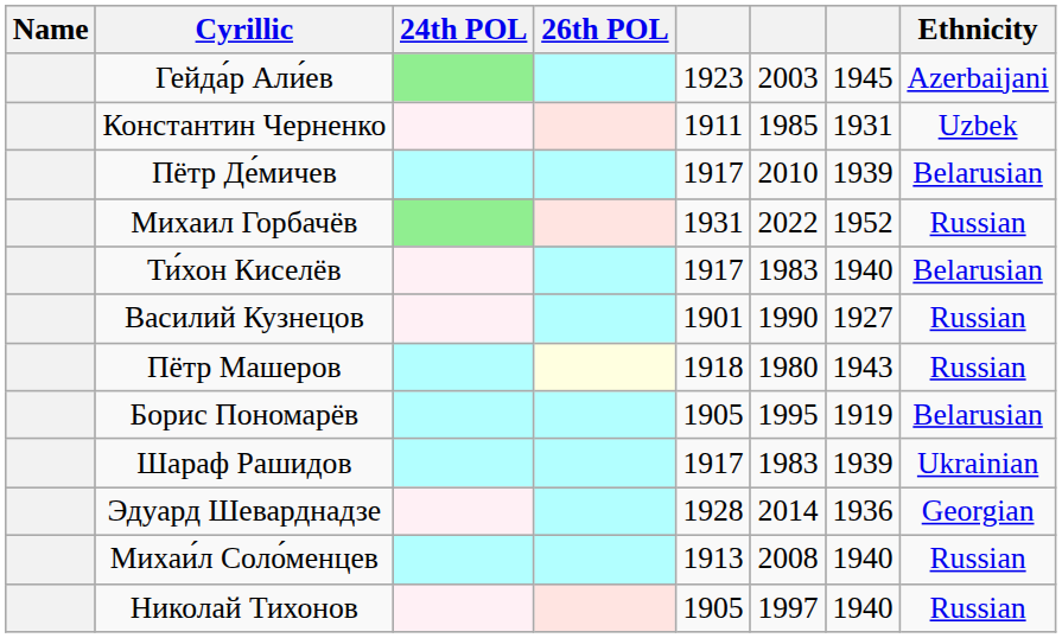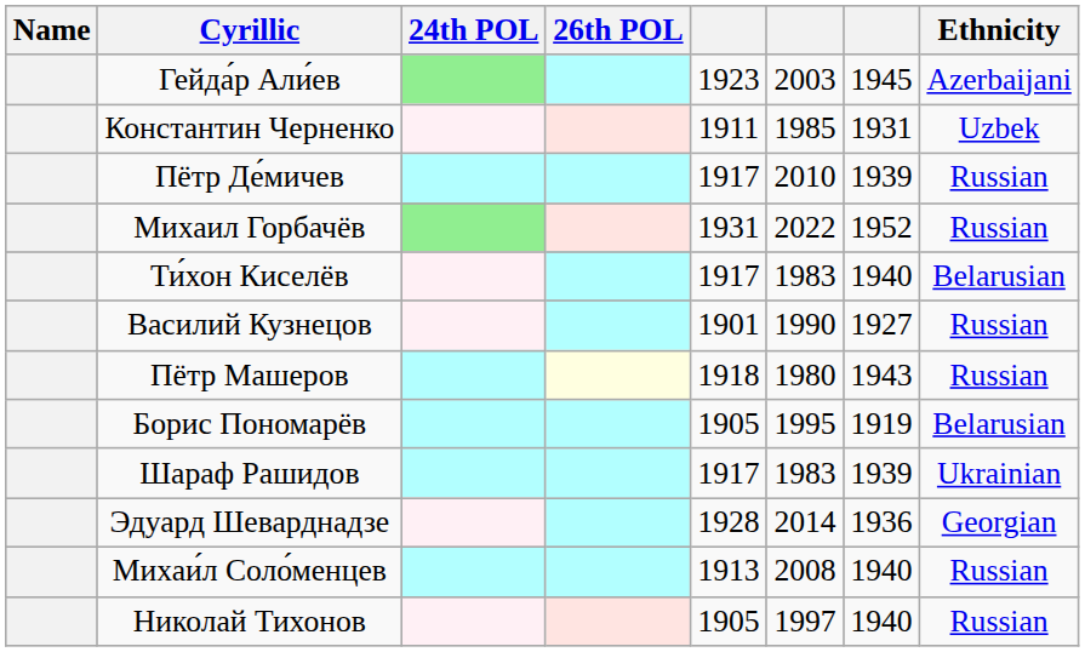Пётр Де́мичев | Ethnicity: Belarusian -> Russian
